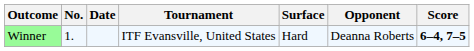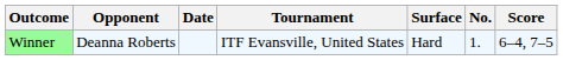columns swapped: No. <-> Opponent
Winner | Score: bold -> normal
